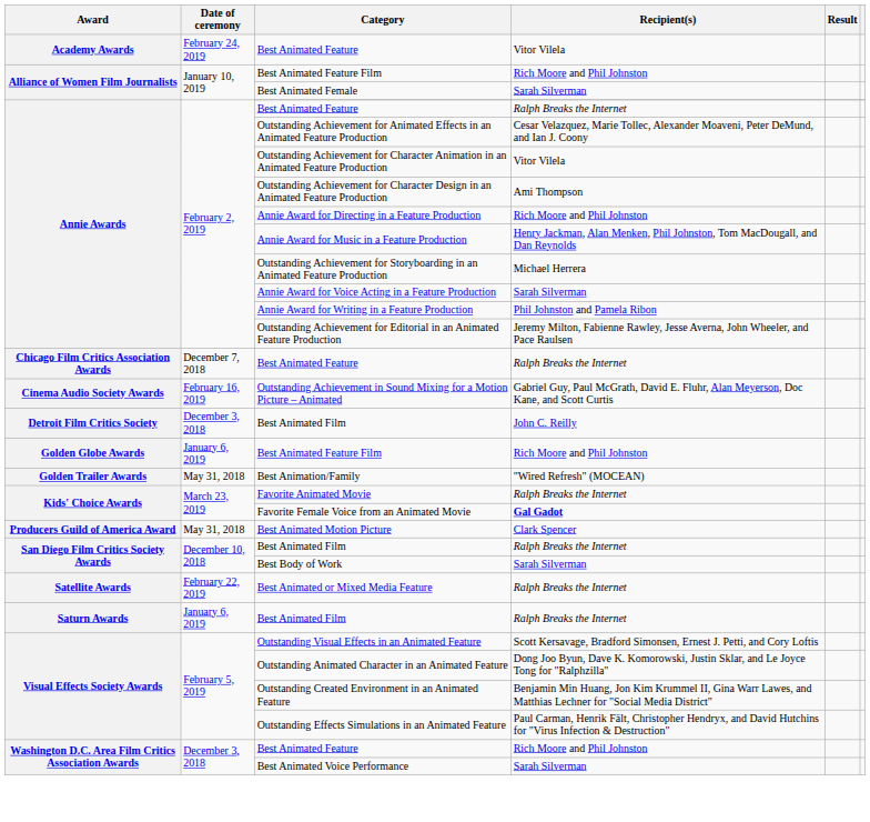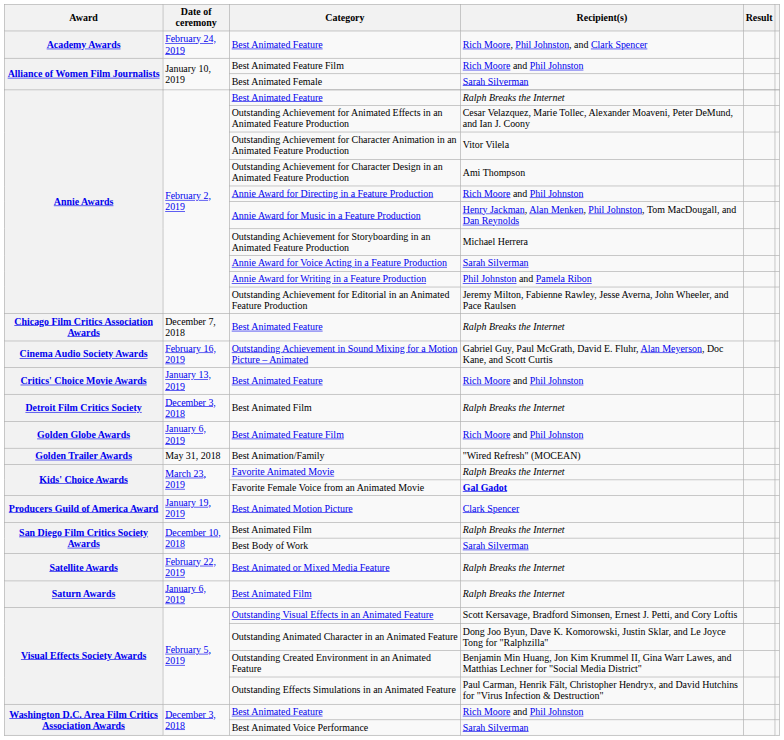Academy Awards / Best Animated Feature | Recipient(s): Vitor Vilela -> Rich Moore, Phil Johnston, and Clark Spencer
+ row: Critics' Choice Movie Awards | January 13, 2019 | Best Animated Feature | Rich Moore and Phil Johnston
Detroit Film Critics Society / Best Animated Film | Recipient(s): John C. Reilly -> Ralph Breaks the Internet
Best Animated Motion Picture | Date of ceremony: May 31, 2018 -> January 19, 2019
